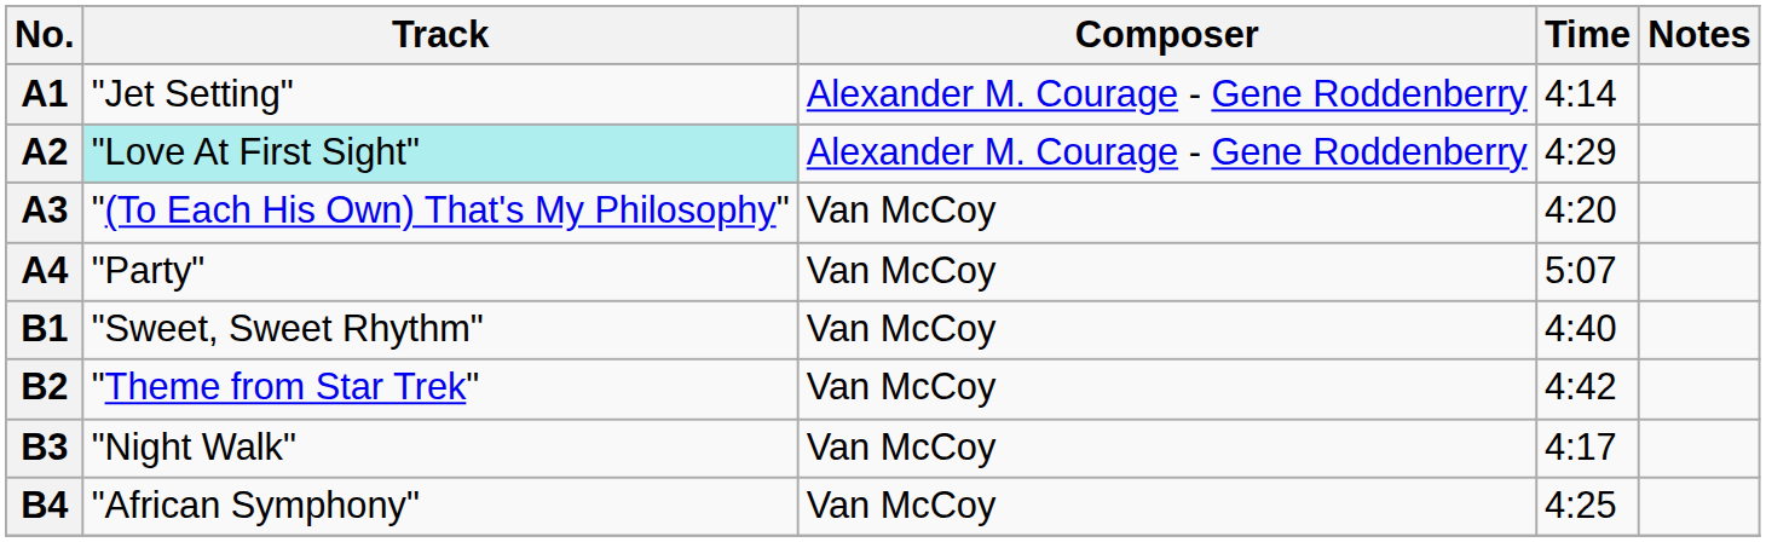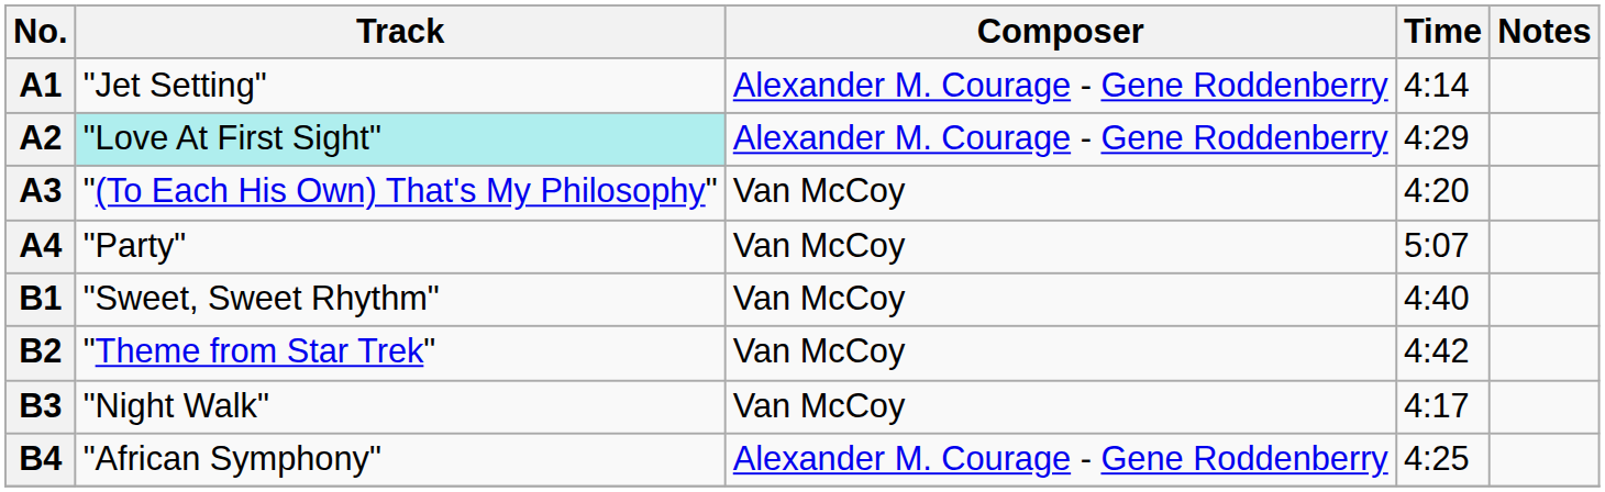B4 | Composer: Van McCoy -> Alexander M. Courage - Gene Roddenberry
